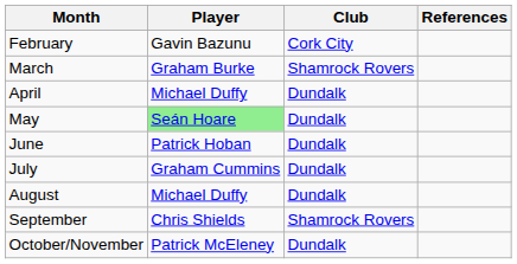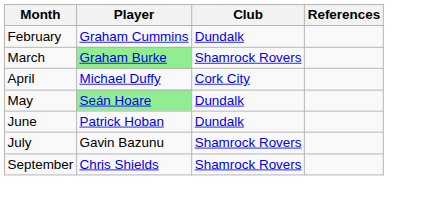February | Player: Gavin Bazunu -> Graham Cummins
February | Club: Cork City -> Dundalk
March | Player: no background -> lightgreen background
April | Club: Dundalk -> Cork City
July | Player: Graham Cummins -> Gavin Bazunu
July | Club: Dundalk -> Shamrock Rovers
- row: August | Michael Duffy | Dundalk
- row: October/November | Patrick McEleney | Dundalk
